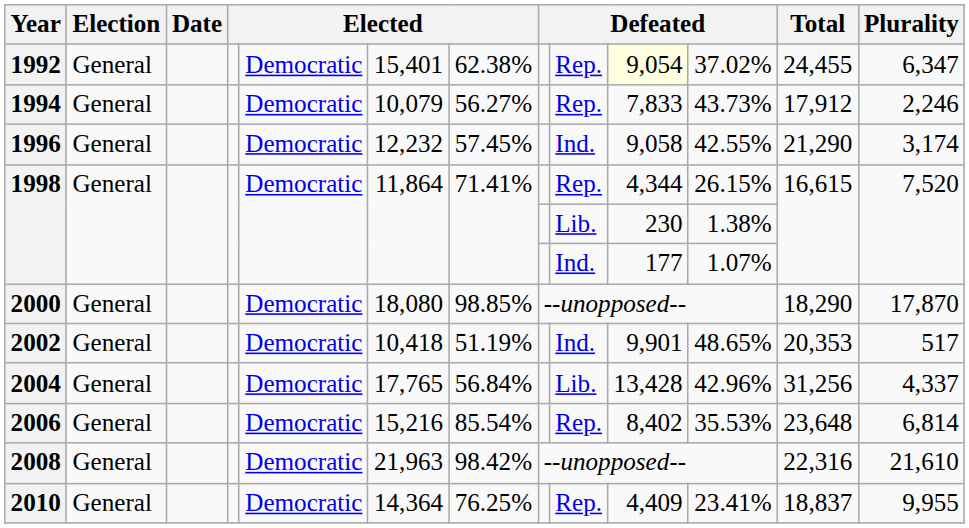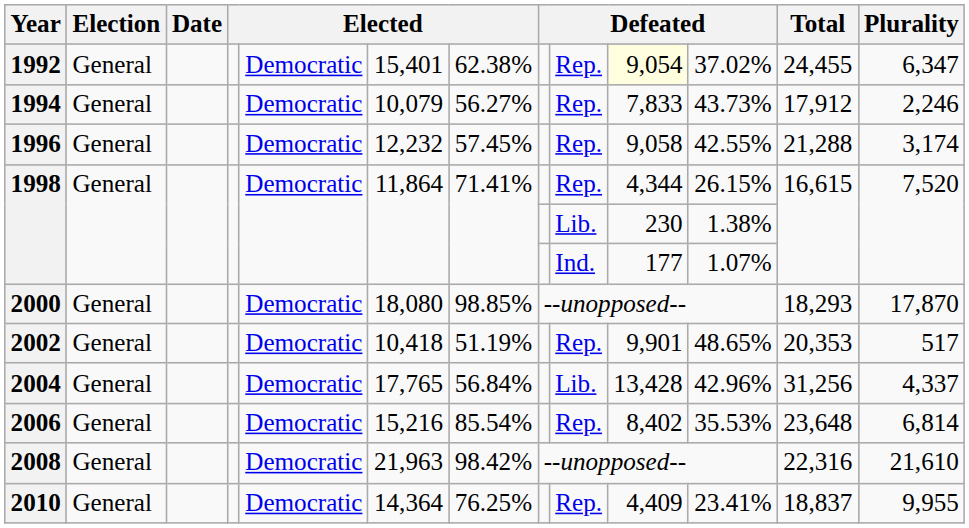1996 | column 9: Ind. -> Rep.
1996 | Total: 21,290 -> 21,288
2000 | Total: 18,290 -> 18,293
2002 | column 9: Ind. -> Rep.
